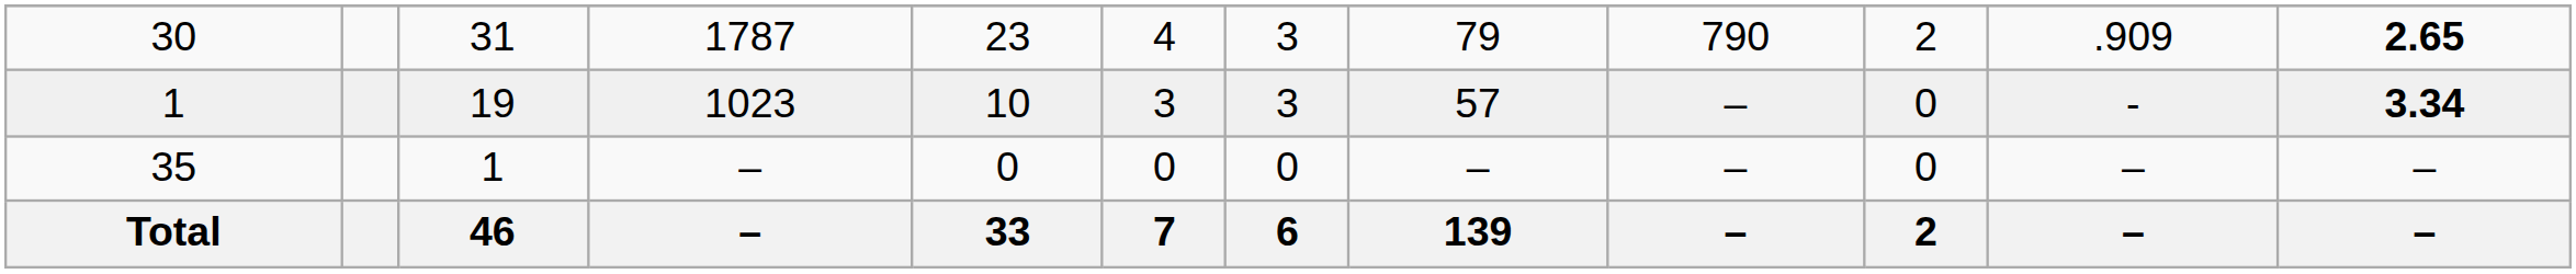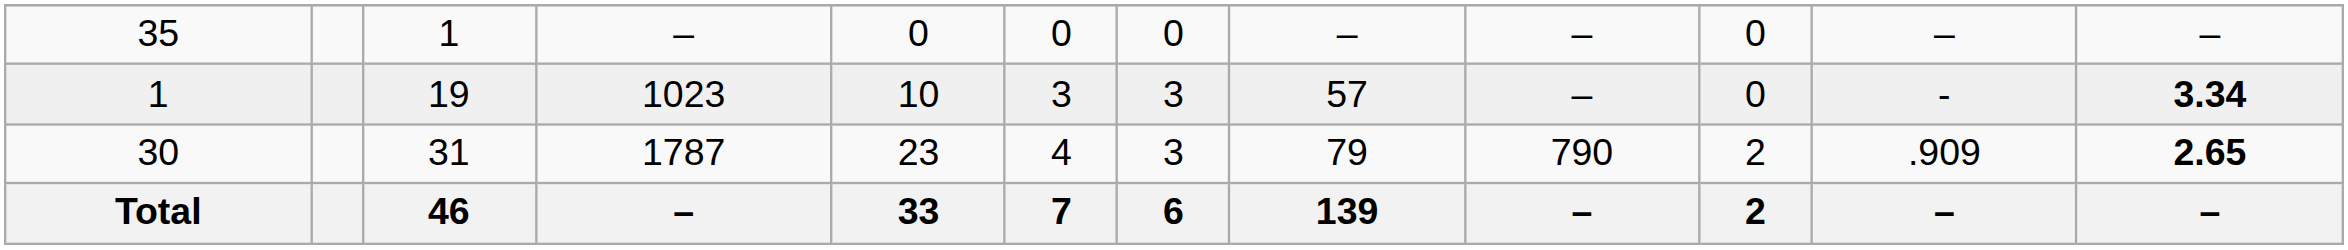rows swapped: 30 <-> 35
